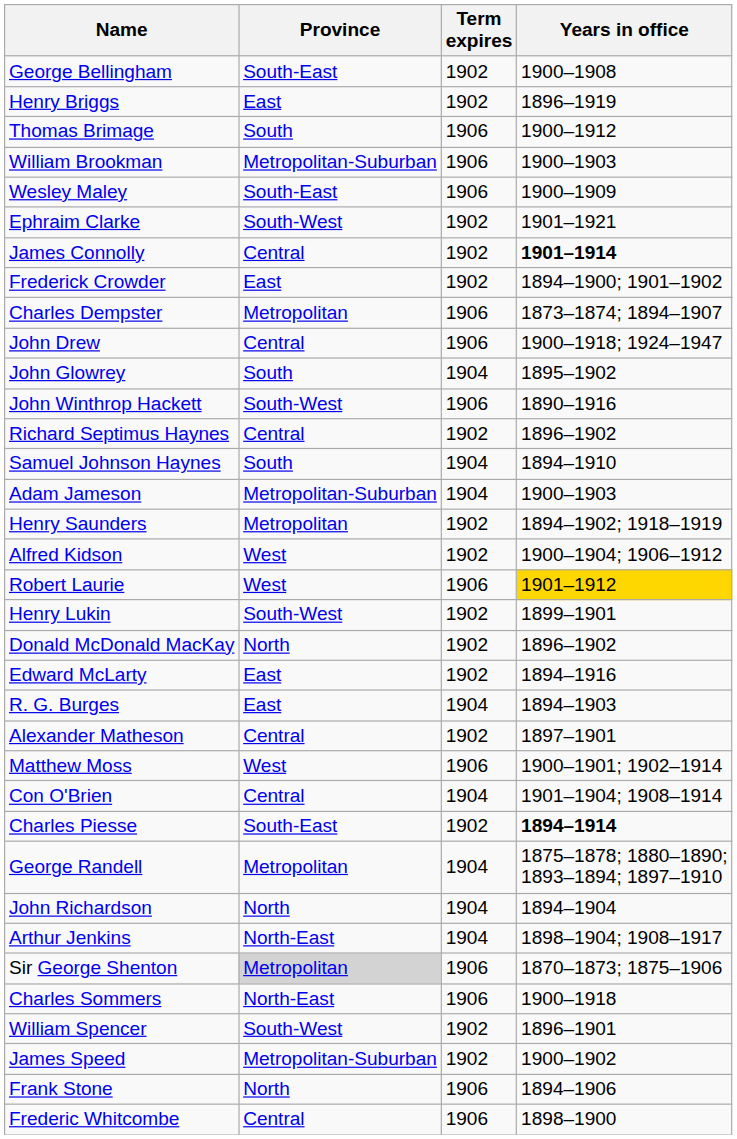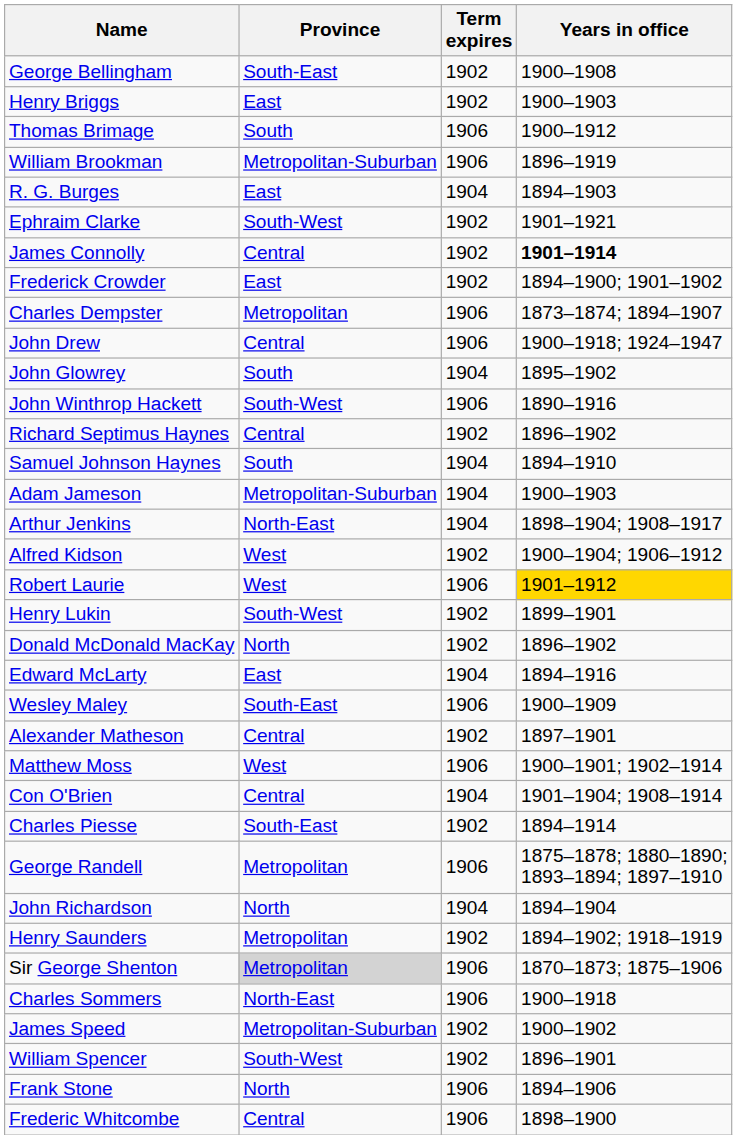Henry Briggs | Years in office: 1896–1919 -> 1900–1903
William Brookman | Years in office: 1900–1903 -> 1896–1919
rows swapped: R. G. Burges <-> Wesley Maley
rows swapped: Arthur Jenkins <-> Henry Saunders
Edward McLarty | Term expires: 1902 -> 1904
Charles Piesse | Years in office: bold -> normal
George Randell | Term expires: 1904 -> 1906
rows swapped: James Speed <-> William Spencer
